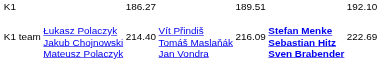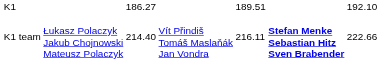K1 team | column 5: 216.09 -> 216.11
K1 team | column 7: 222.69 -> 222.66
